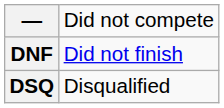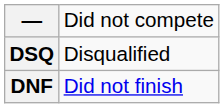rows swapped: DNF <-> DSQ
